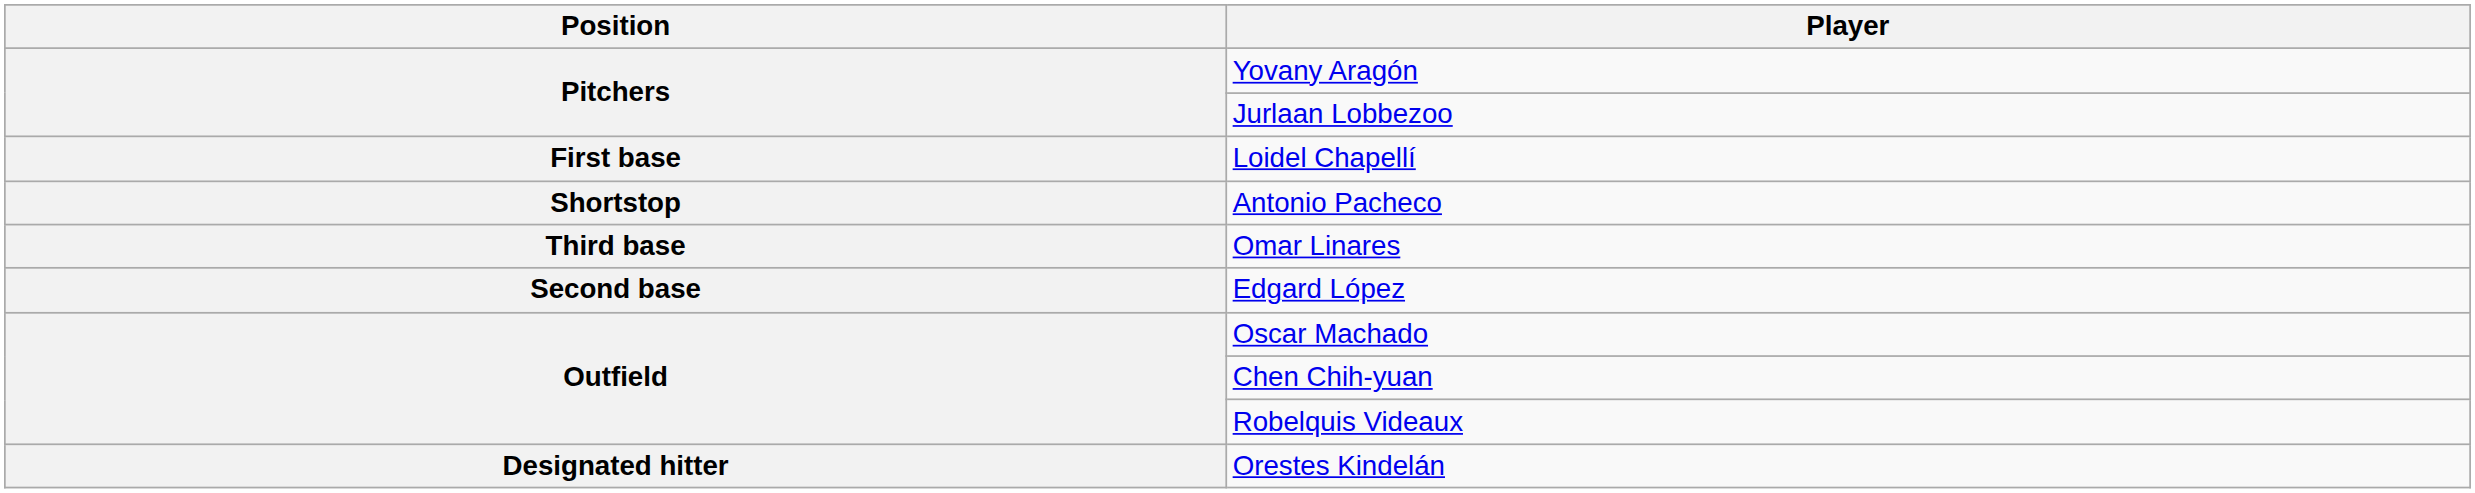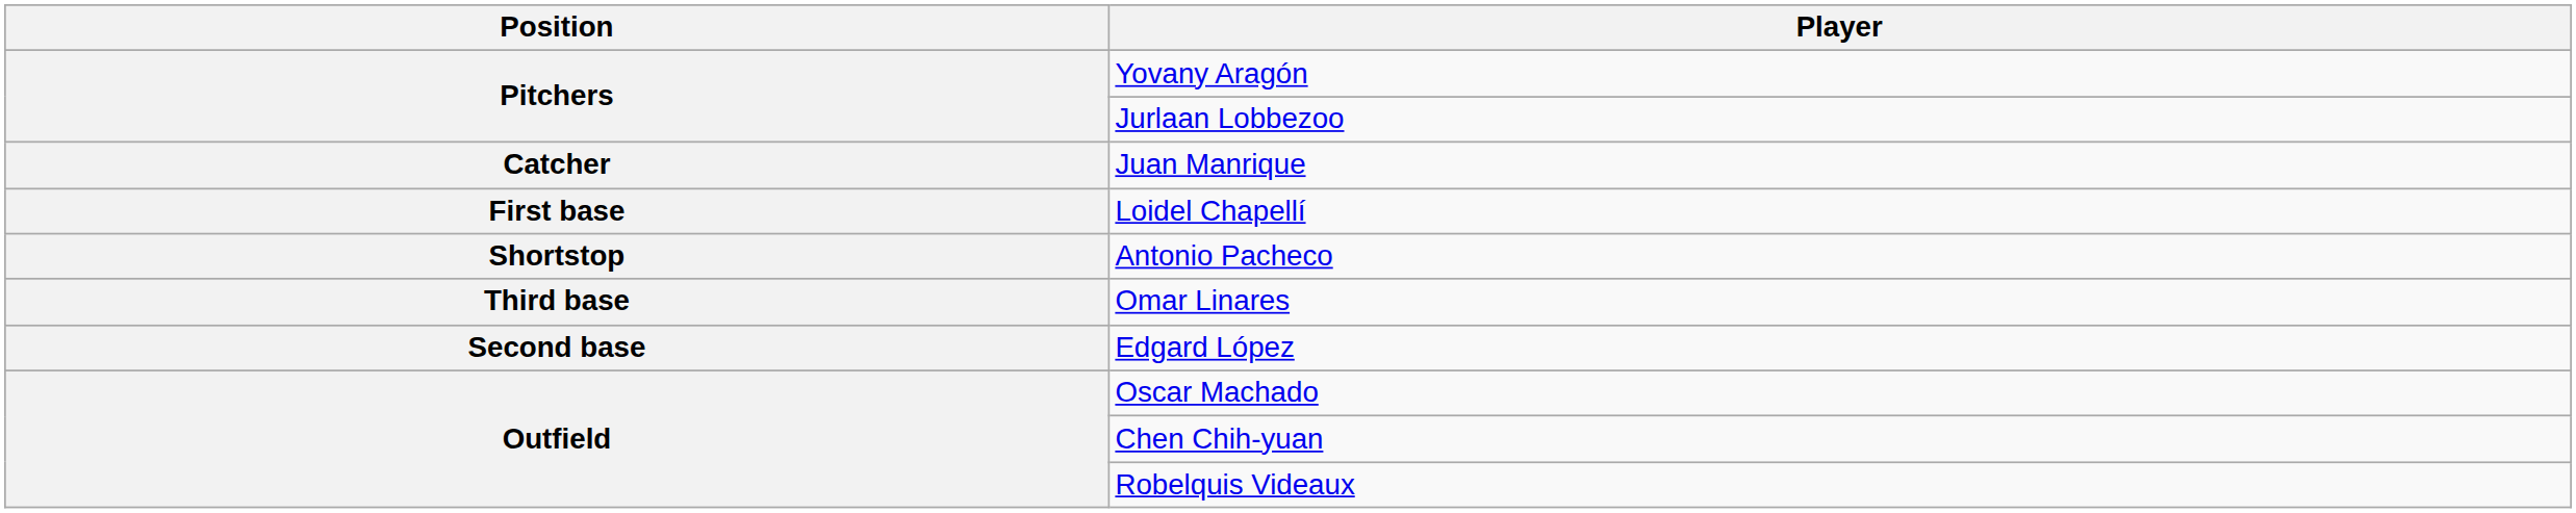+ row: Catcher | Juan Manrique
- row: Designated hitter | Orestes Kindelán
